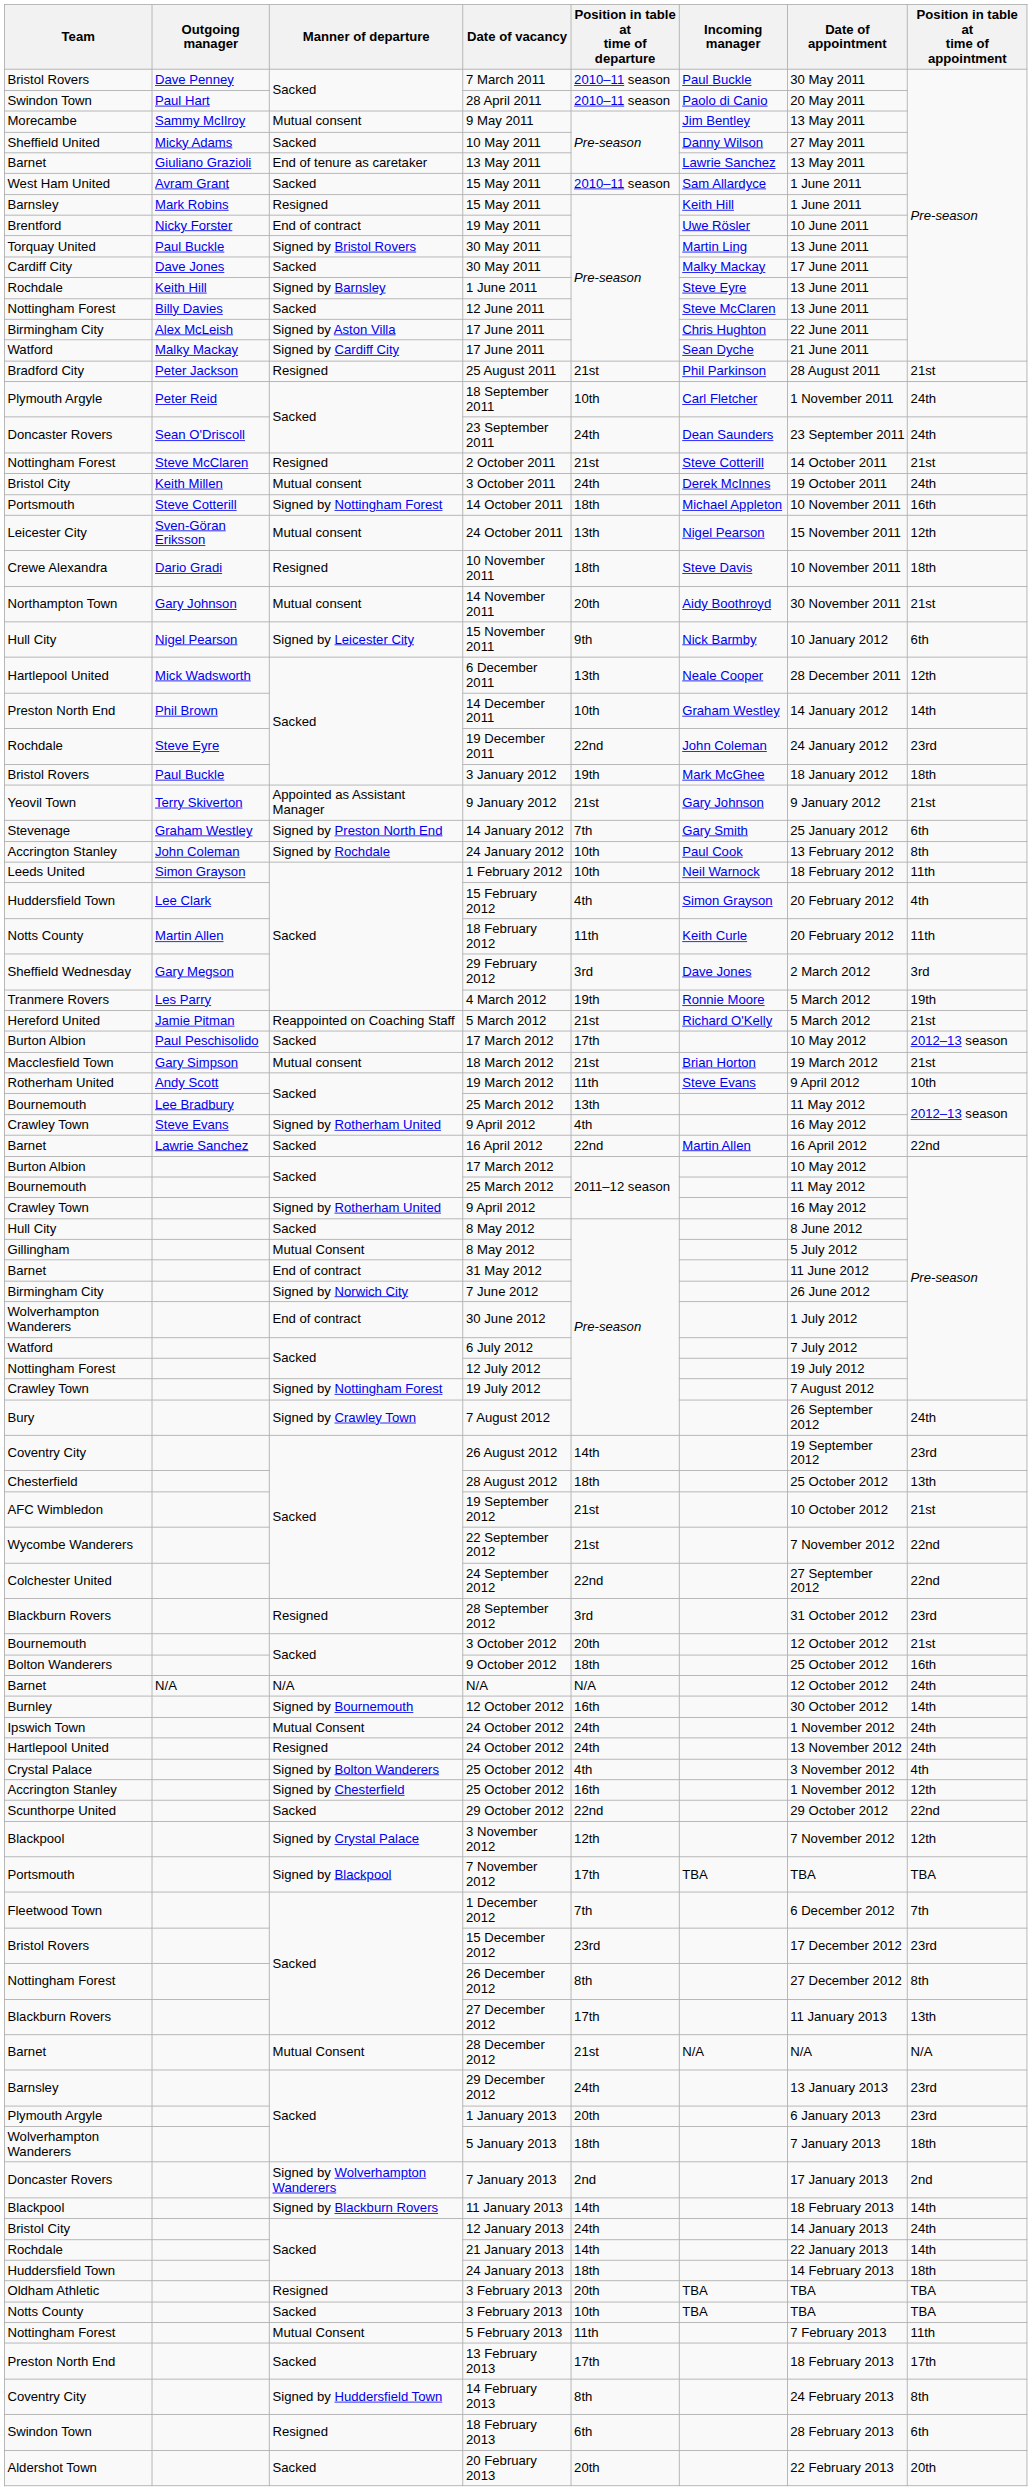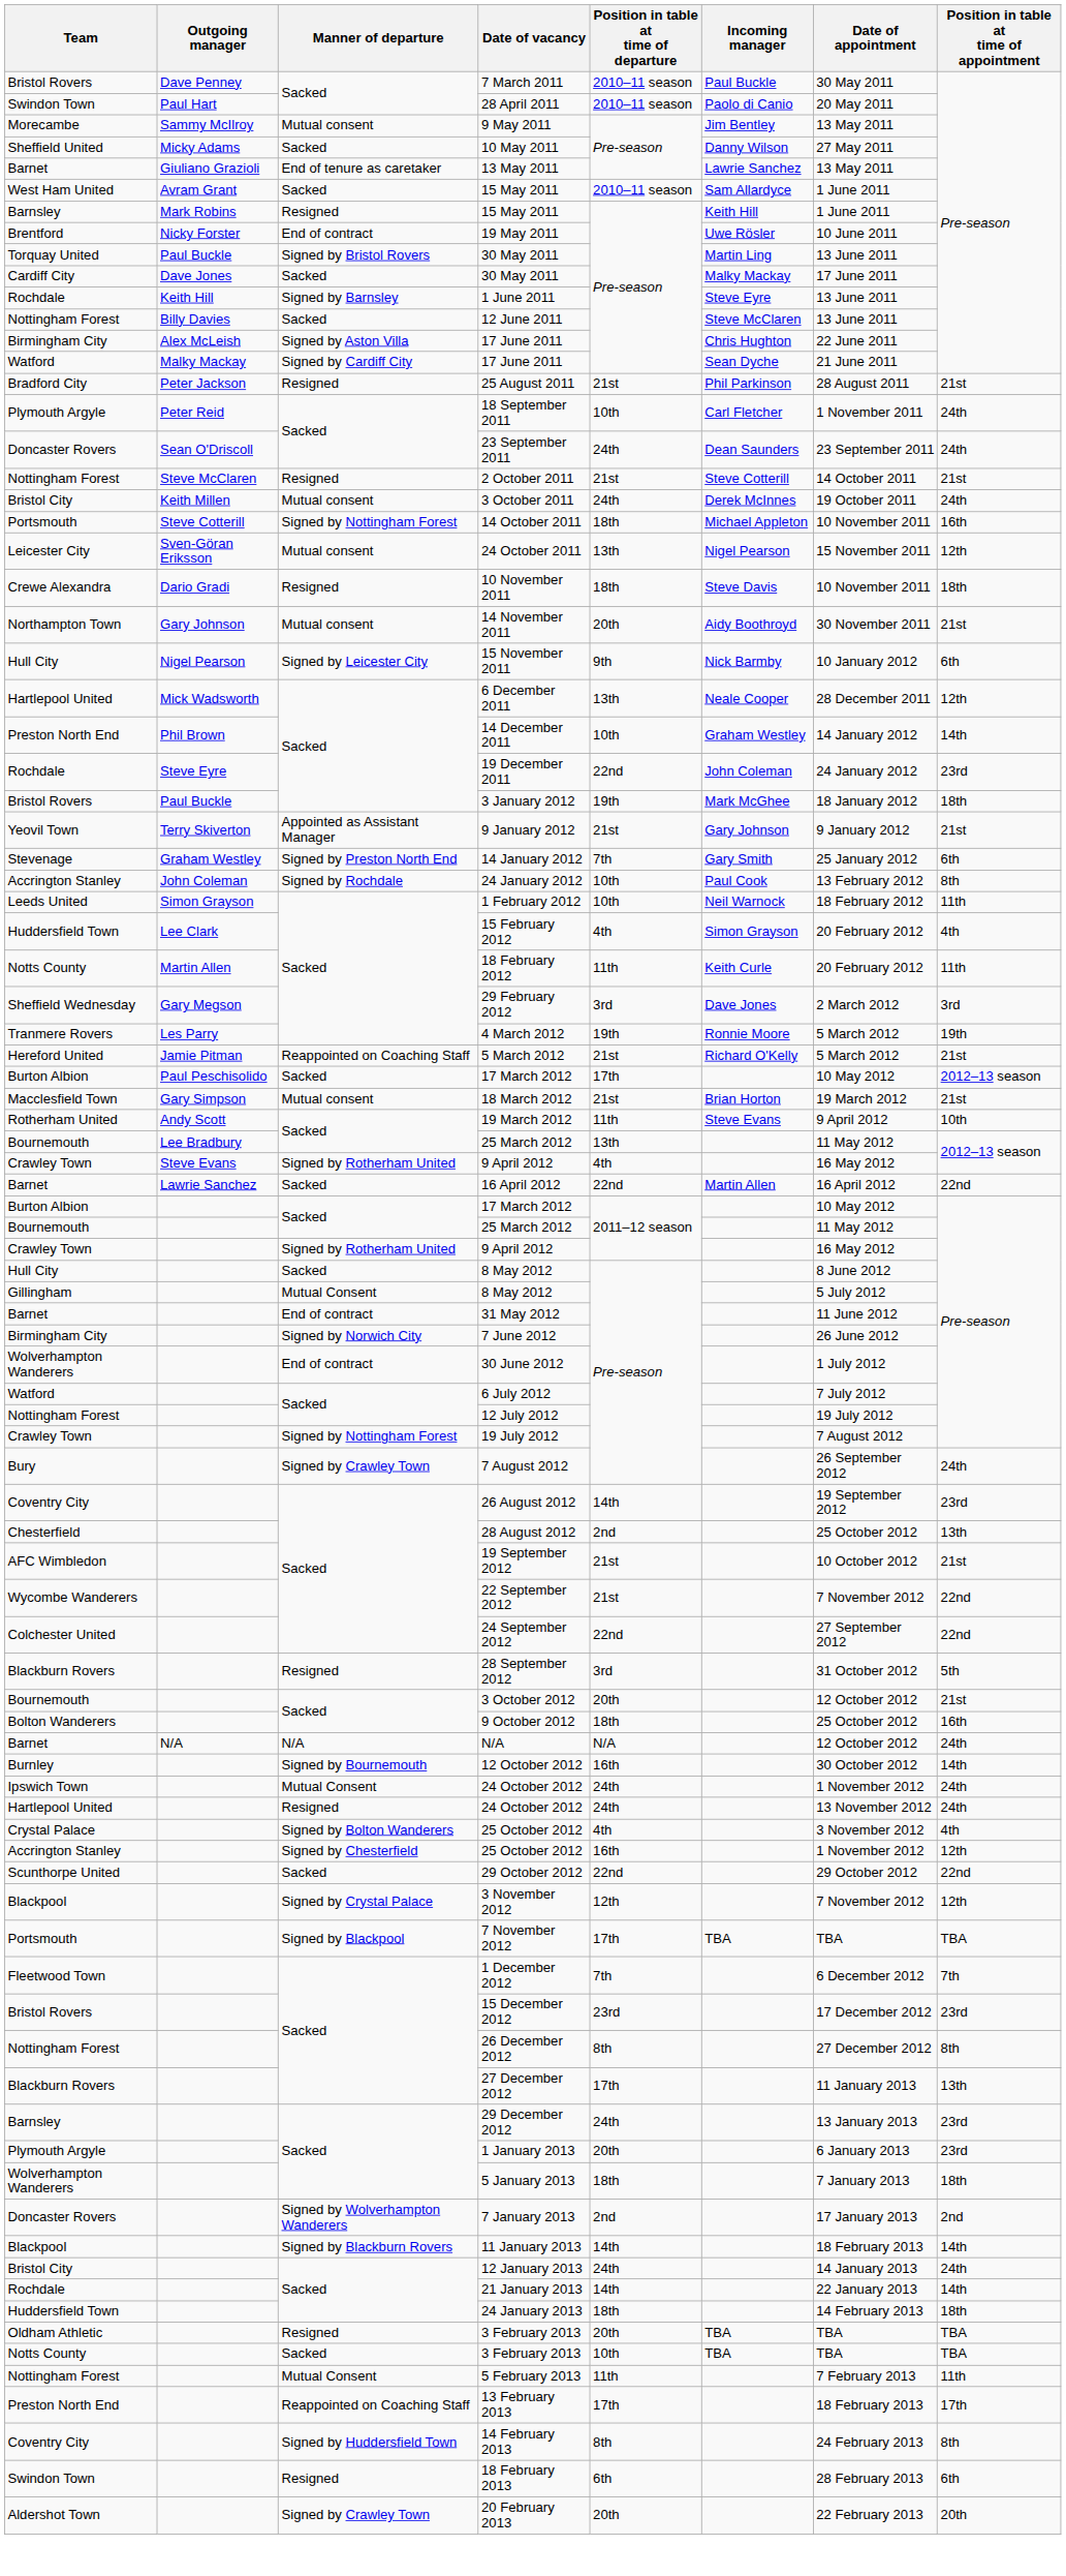28 August 2012 | Position in table at time of departure: 18th -> 2nd
28 September 2012 | Position in table at time of appointment: 23rd -> 5th
- row: Barnet | Mutual Consent | 28 December 2012 | 21st | N/A | N/A | N/A
13 February 2013 | Manner of departure: Sacked -> Reappointed on Coaching Staff
20 February 2013 | Manner of departure: Sacked -> Signed by Crawley Town
